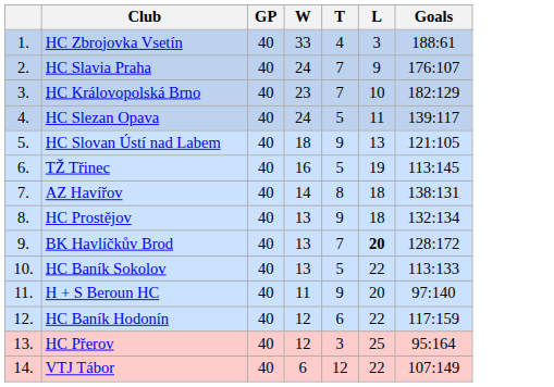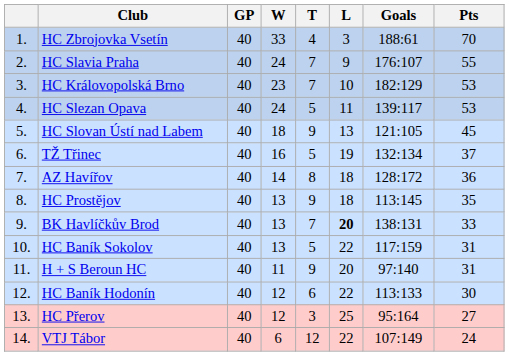+ column: Pts | 70 | 55 | 53 | 53 | 45 | 37 | 36 | 35 | 33 | 31 | 31 | 30 | 27 | 24
TŽ Třinec | Goals: 113:145 -> 132:134
AZ Havířov | Goals: 138:131 -> 128:172
HC Prostějov | Goals: 132:134 -> 113:145
BK Havlíčkův Brod | Goals: 128:172 -> 138:131
HC Baník Sokolov | Goals: 113:133 -> 117:159
HC Baník Hodonín | Goals: 117:159 -> 113:133
